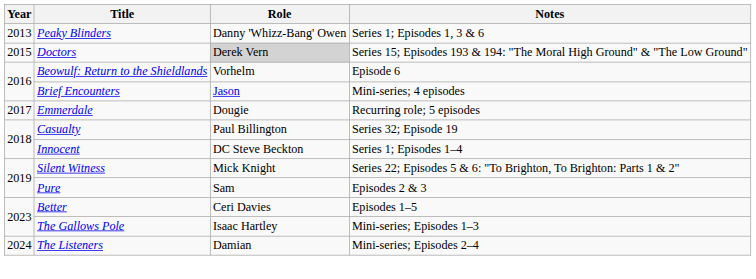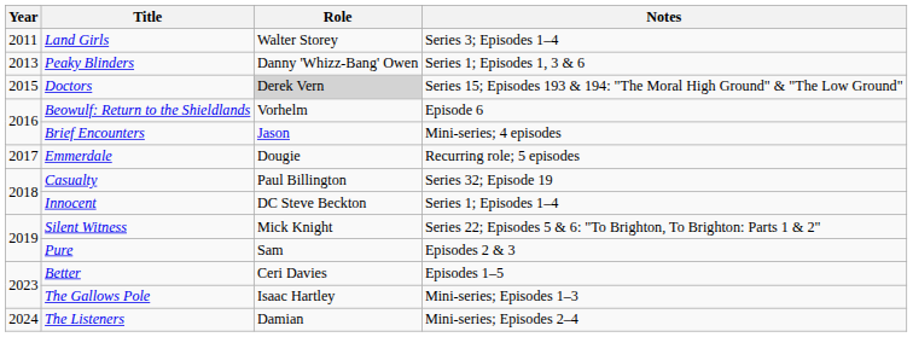+ row: 2011 | Land Girls | Walter Storey | Series 3; Episodes 1–4
